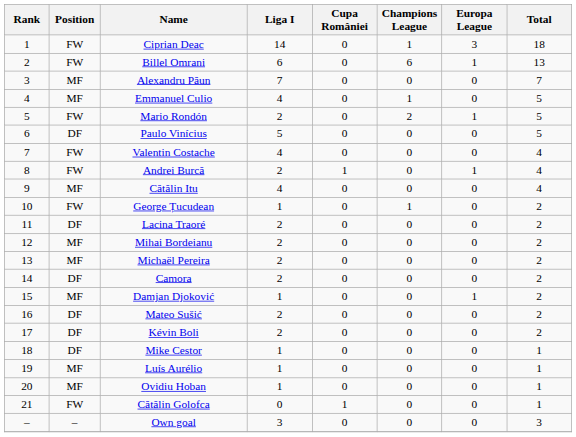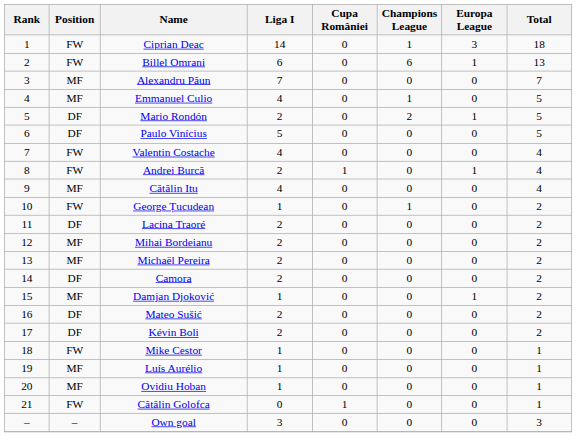Mario Rondón | Position: FW -> DF
Mike Cestor | Position: DF -> FW
